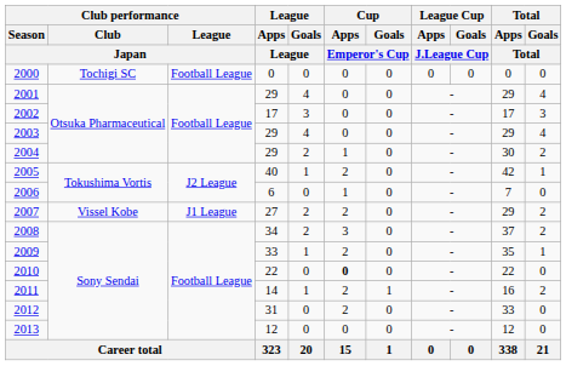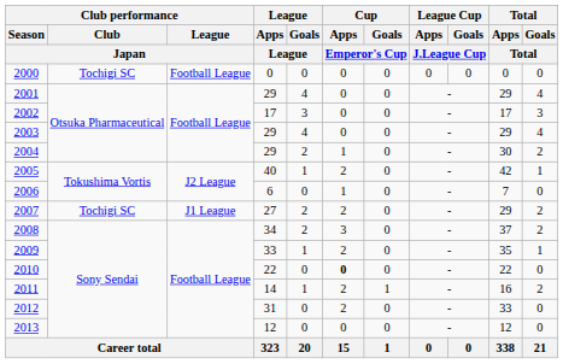2007 | Club performance / Club / Japan: Vissel Kobe -> Tochigi SC
